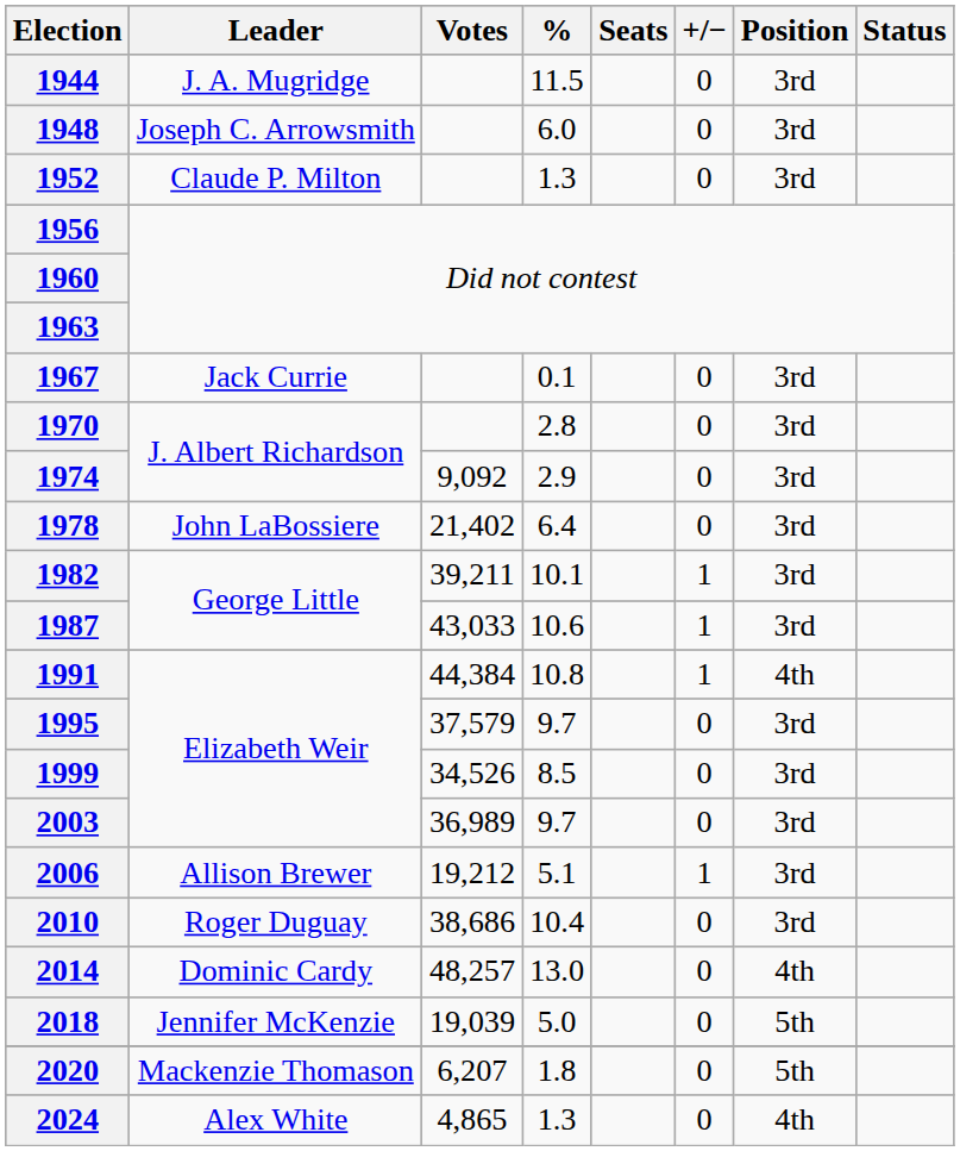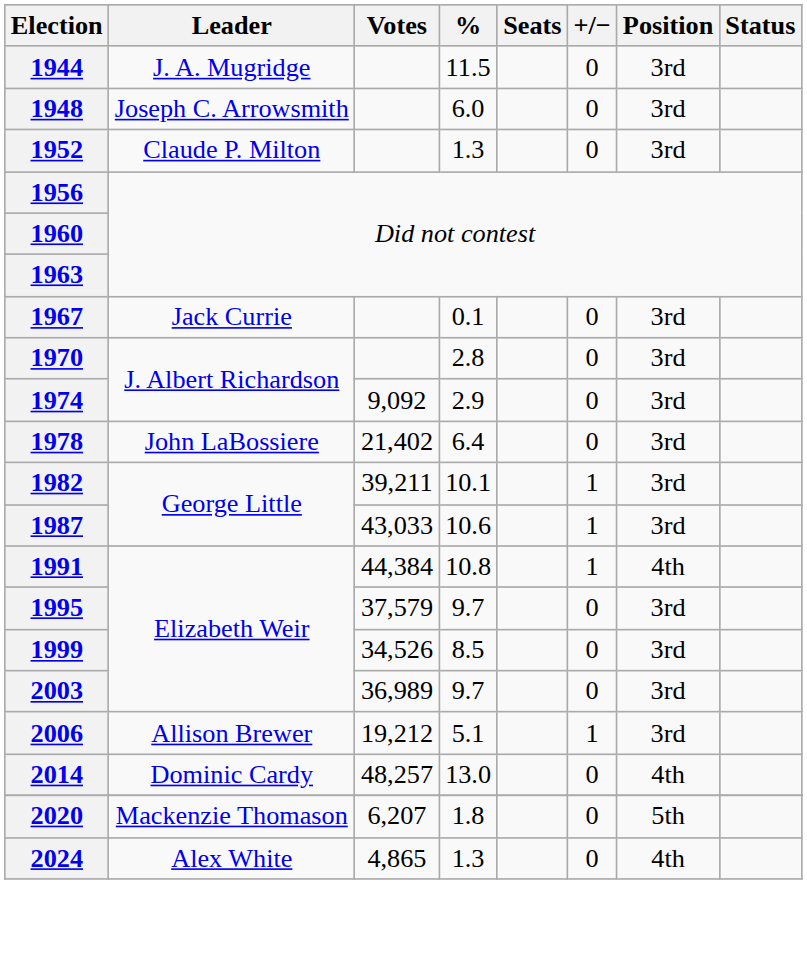- row: 2010 | Roger Duguay | 38,686 | 10.4 | 0 | 3rd
- row: 2018 | Jennifer McKenzie | 19,039 | 5.0 | 0 | 5th
